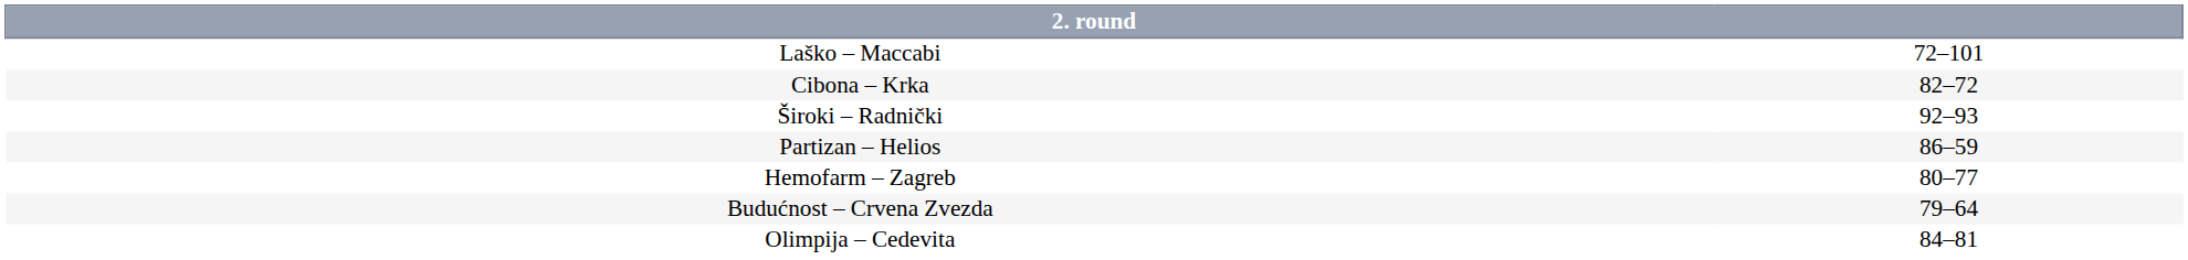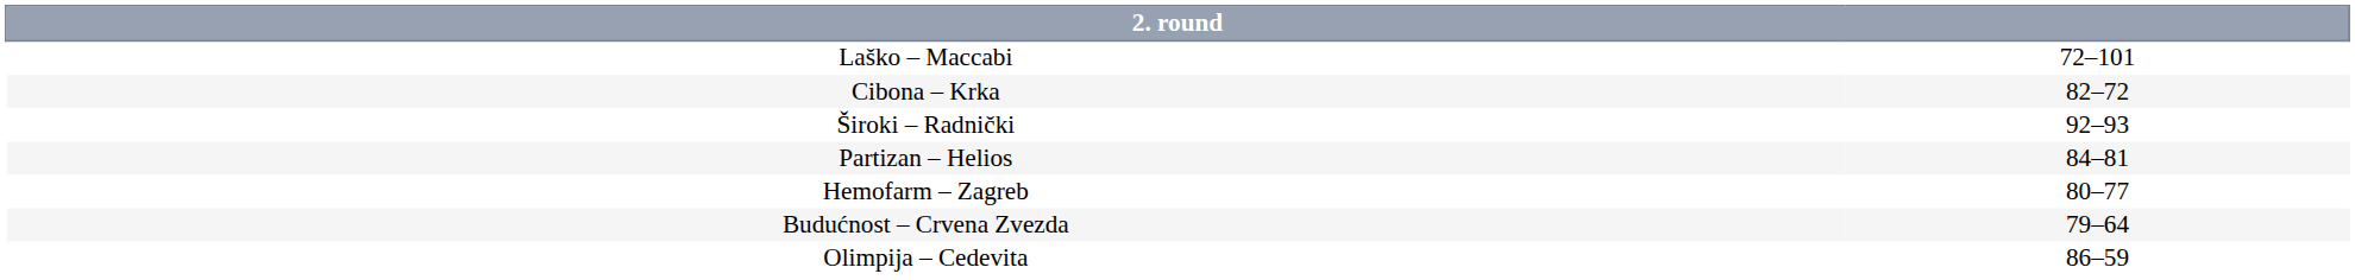Partizan – Helios | column 2: 86–59 -> 84–81
Olimpija – Cedevita | column 2: 84–81 -> 86–59
